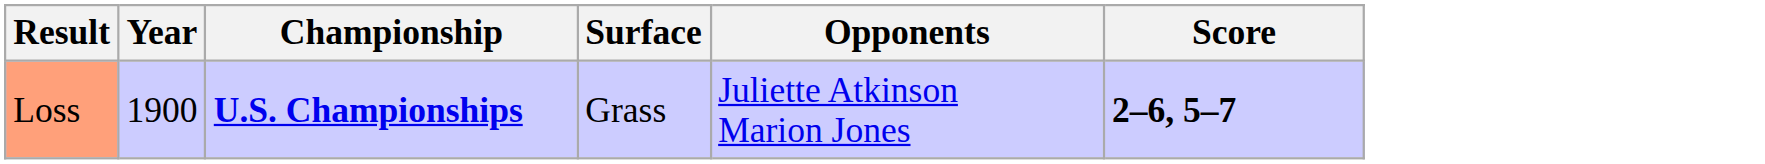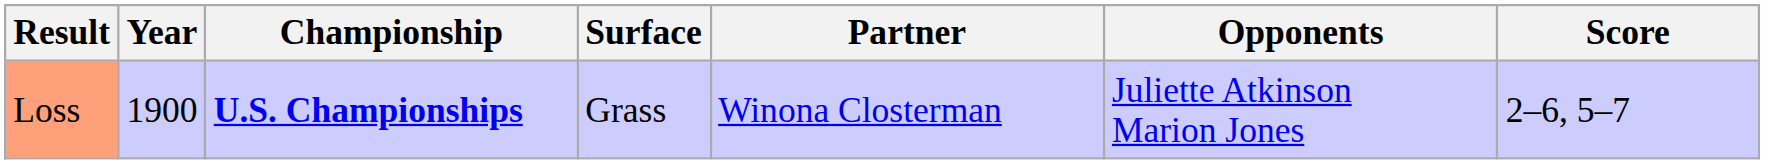+ column: Partner | Winona Closterman
Loss | Score: bold -> normal
